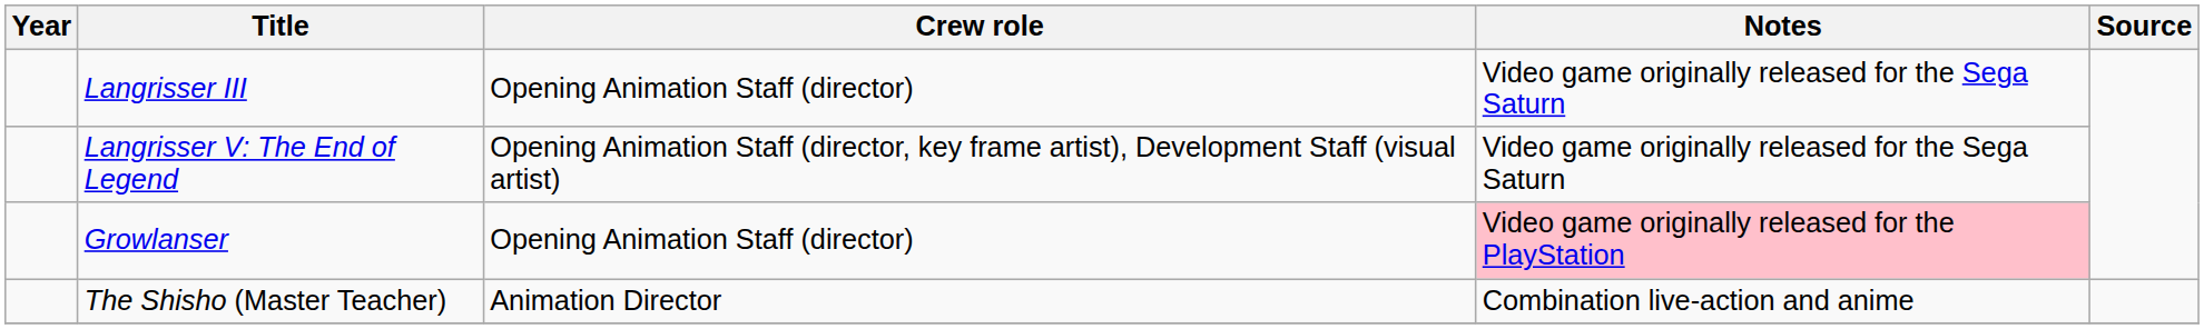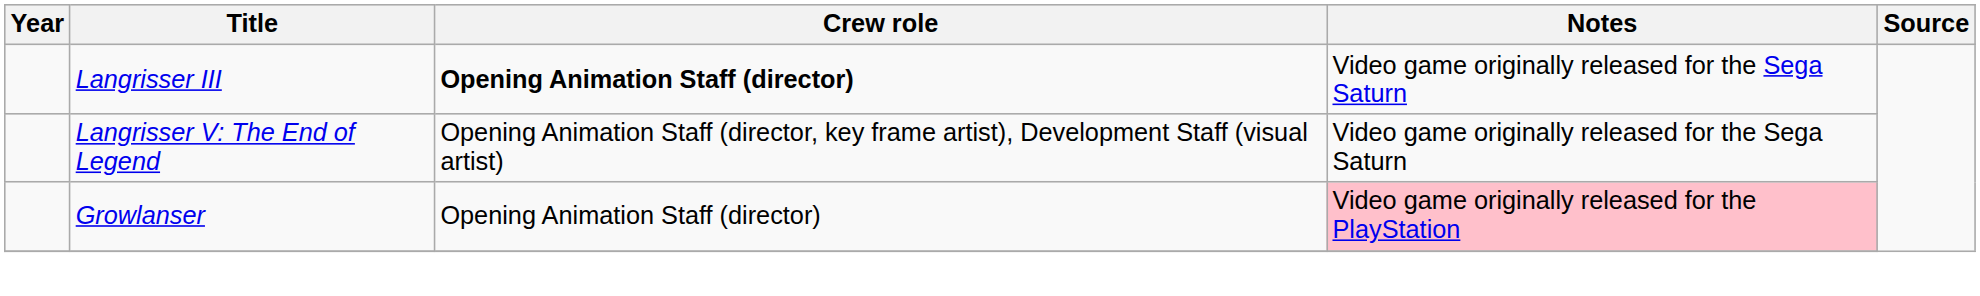Langrisser III | Crew role: normal -> bold
- row: The Shisho (Master Teacher) | Animation Director | Combination live-action and anime
